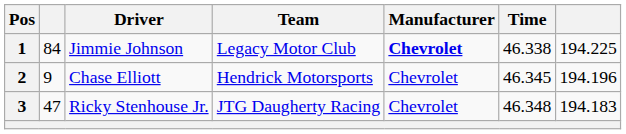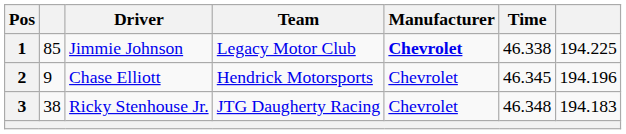1 | column 2: 84 -> 85
3 | column 2: 47 -> 38
